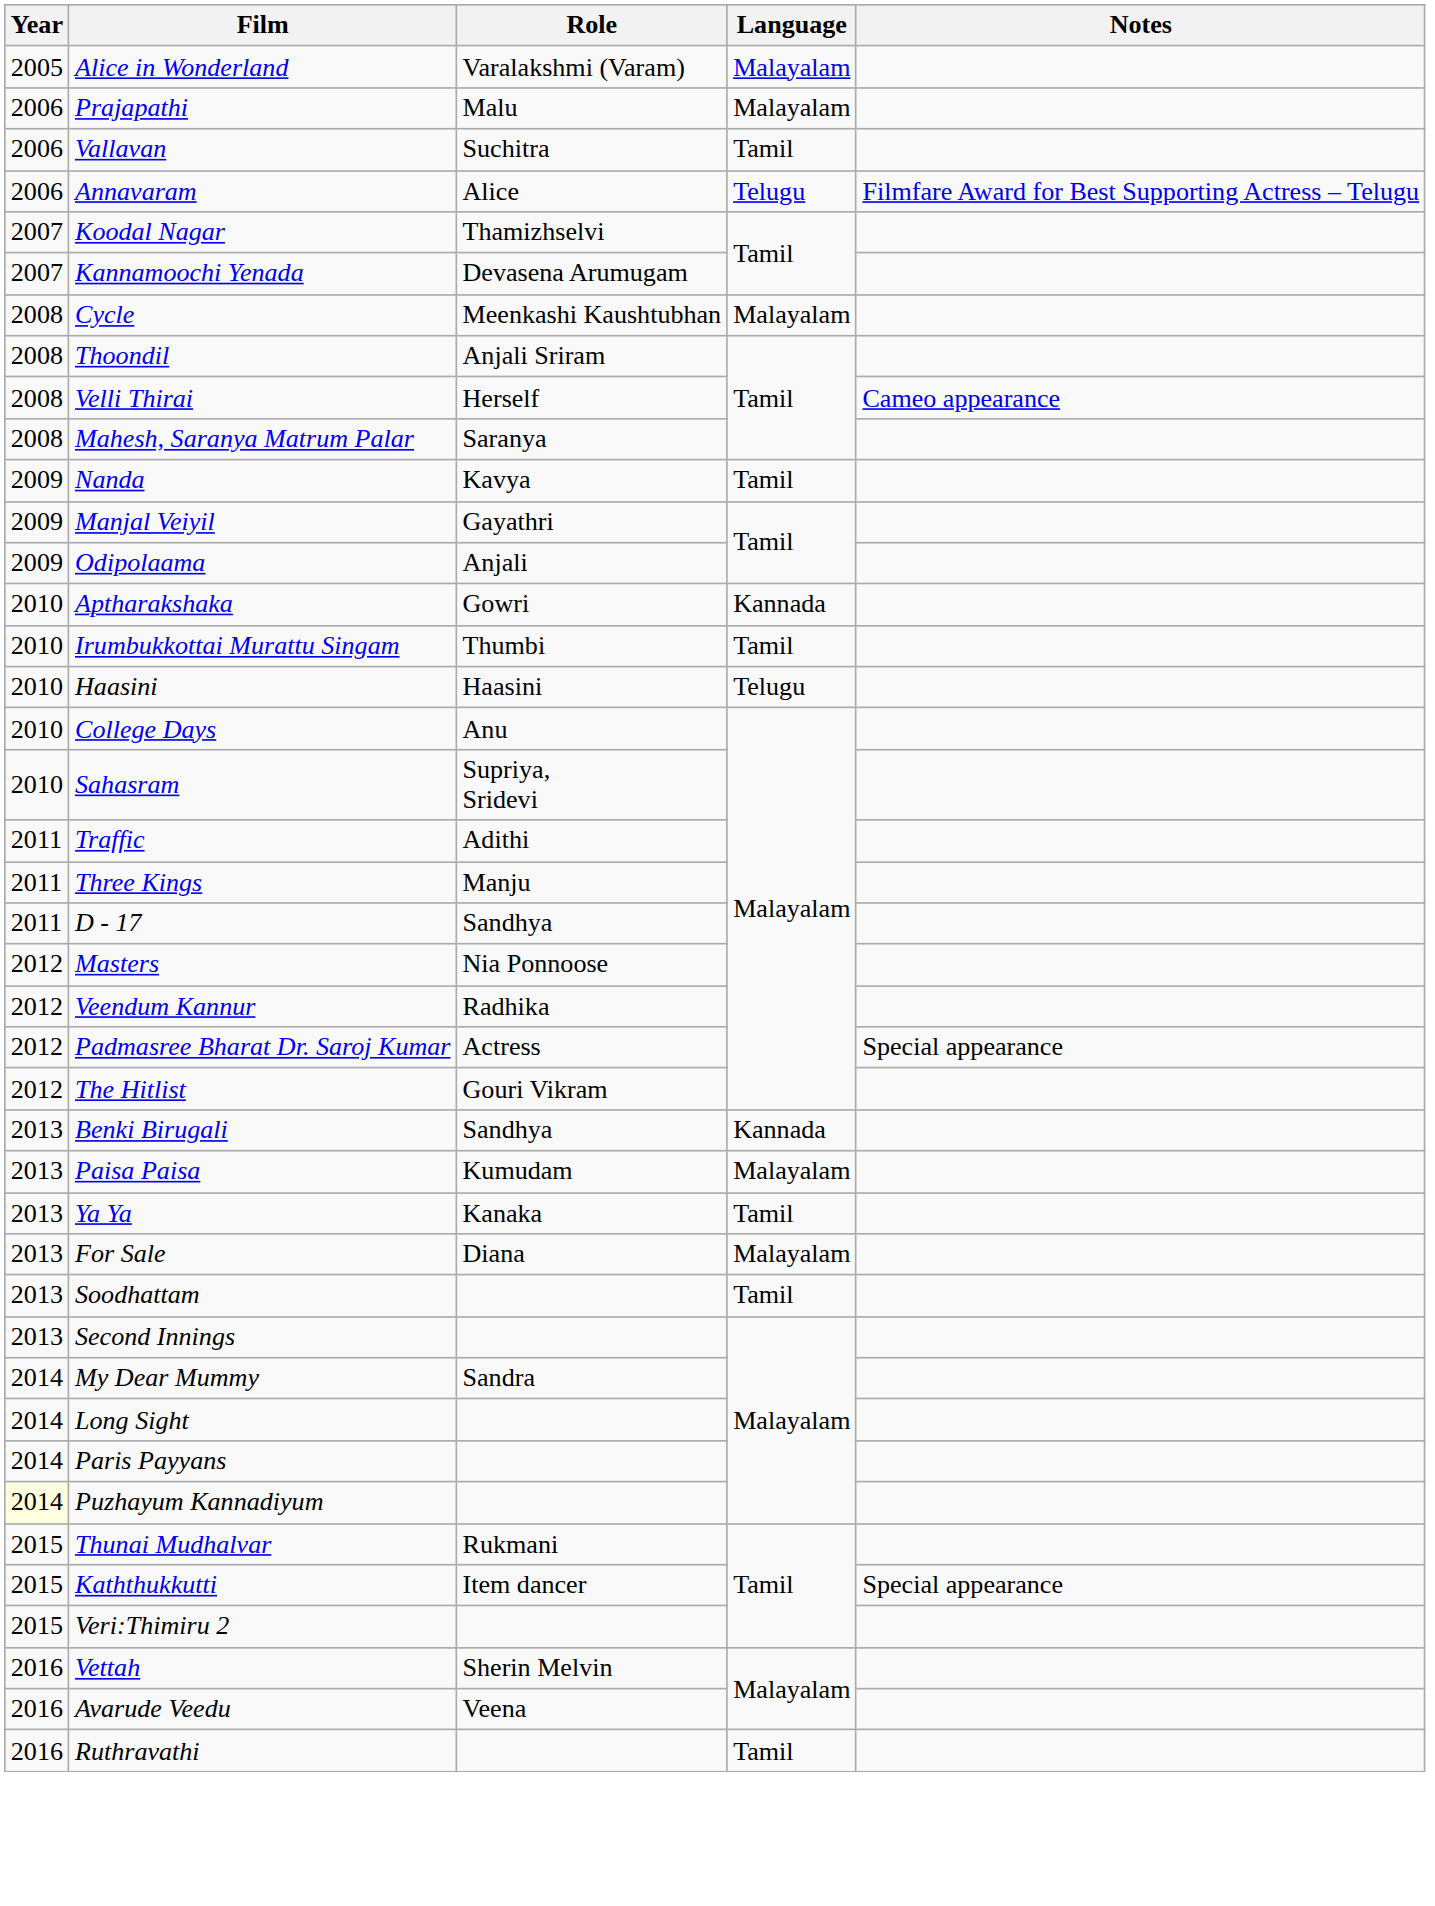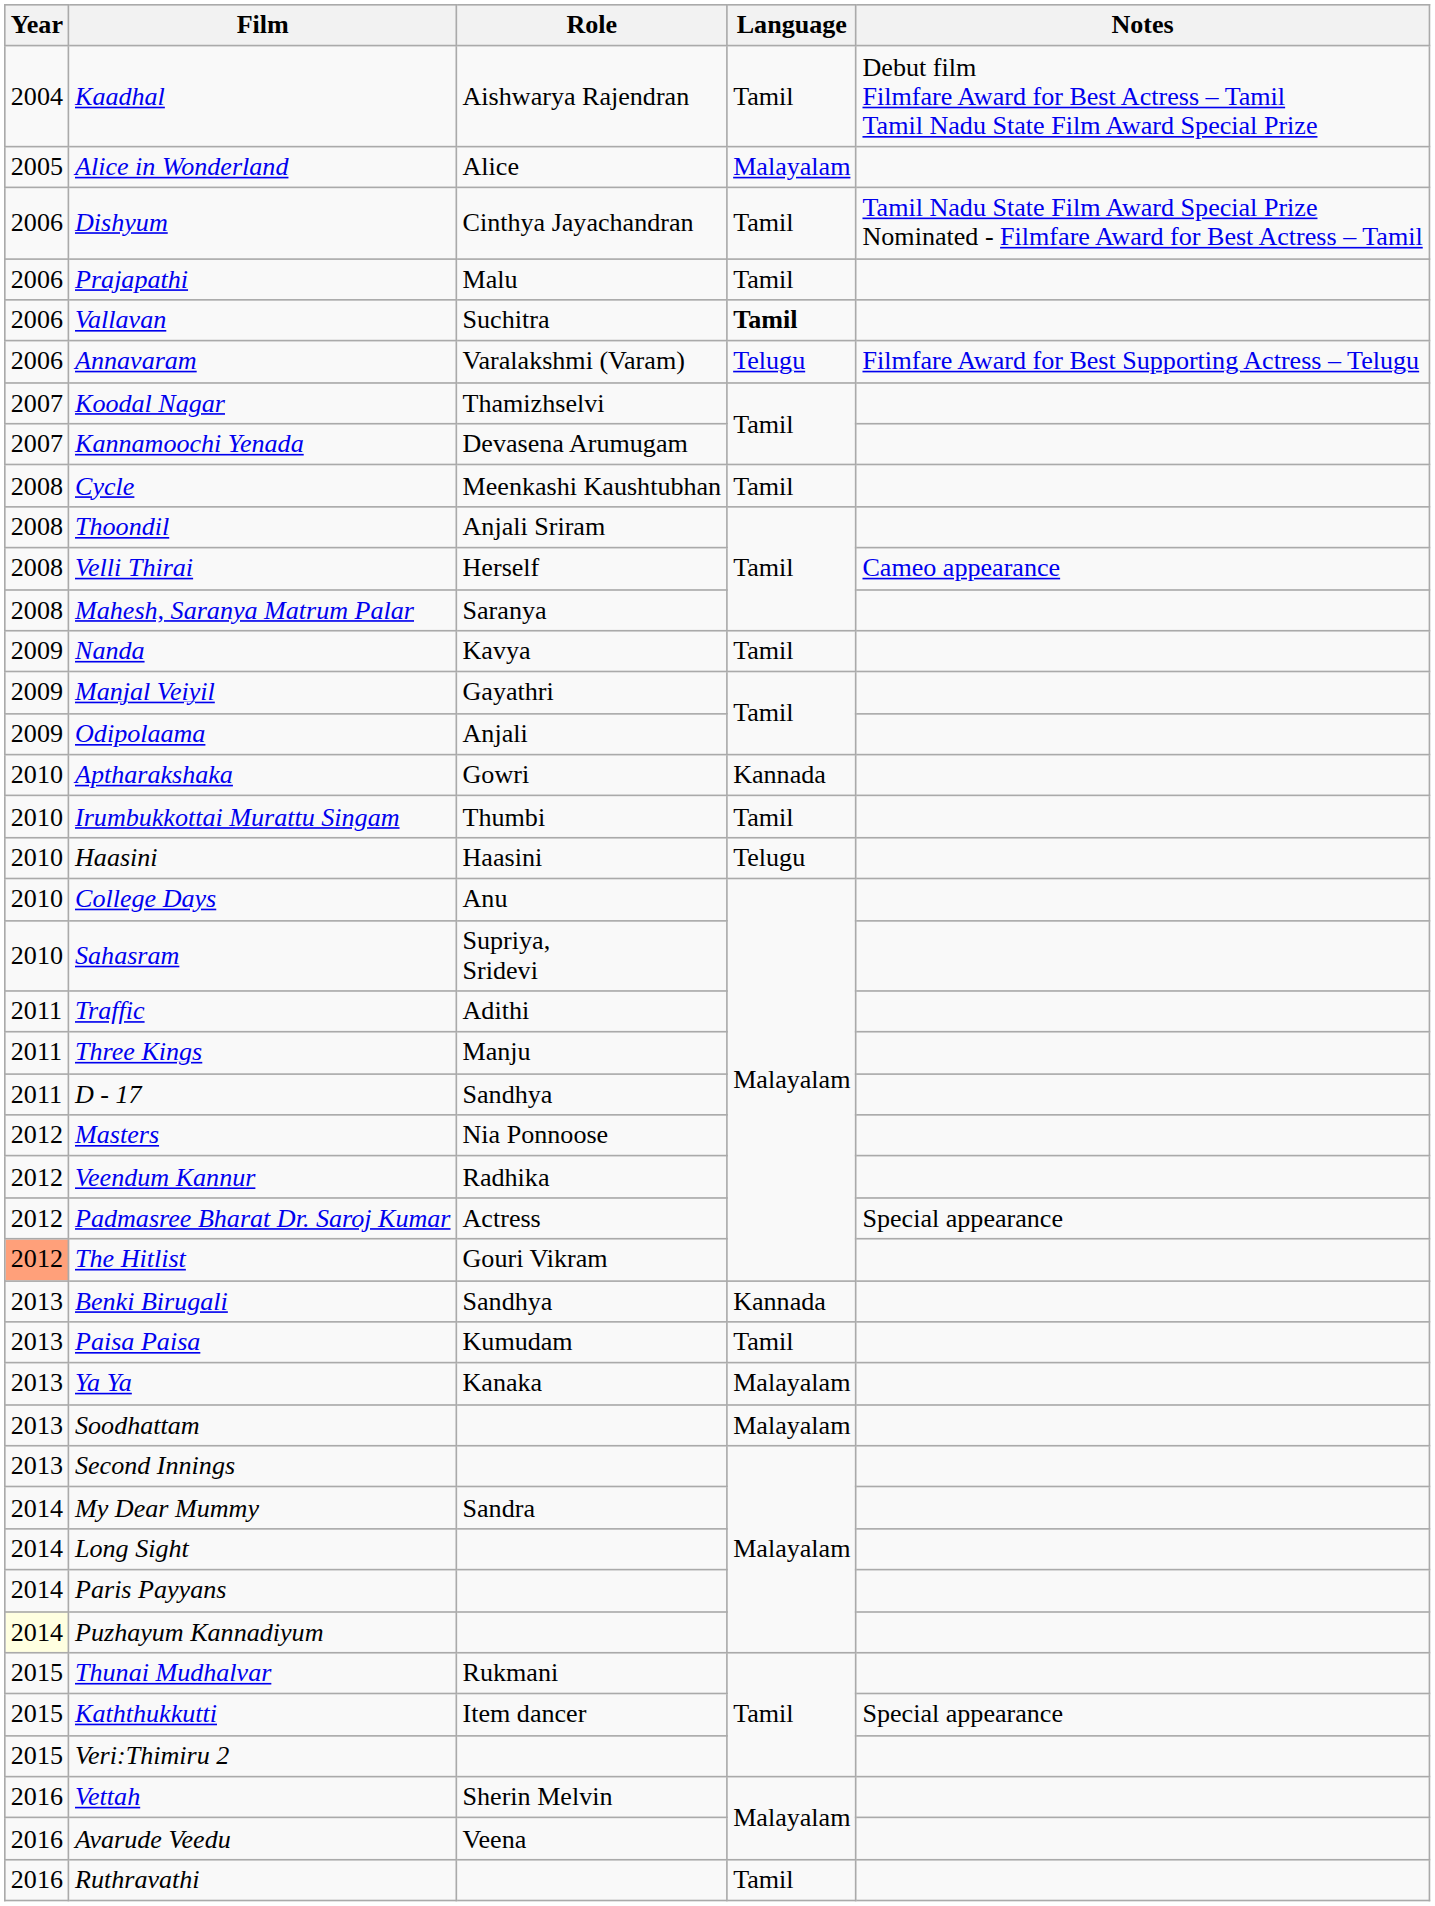+ row: 2004 | Kaadhal | Aishwarya Rajendran | Tamil | Debut film Filmfare Award for Best Actress – Tamil Tamil Nadu State Film Award Special Prize
Alice in Wonderland | Role: Varalakshmi (Varam) -> Alice
+ row: 2006 | Dishyum | Cinthya Jayachandran | Tamil | Tamil Nadu State Film Award Special Prize Nominated - Filmfare Award for Best Actress – Tamil
Prajapathi | Language: Malayalam -> Tamil
Vallavan | Language: normal -> bold
Annavaram | Role: Alice -> Varalakshmi (Varam)
Cycle | Language: Malayalam -> Tamil
The Hitlist | Year: no background -> lightsalmon background
Paisa Paisa | Language: Malayalam -> Tamil
Ya Ya | Language: Tamil -> Malayalam
- row: 2013 | For Sale | Diana | Malayalam
Soodhattam | Language: Tamil -> Malayalam
